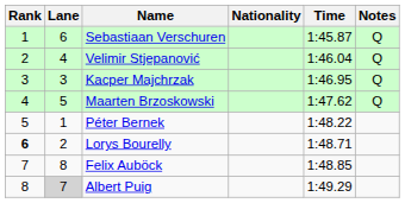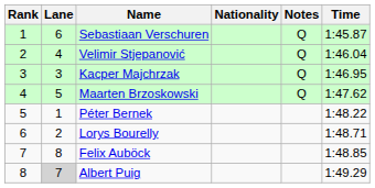columns swapped: Time <-> Notes
Lorys Bourelly | Rank: bold -> normal
